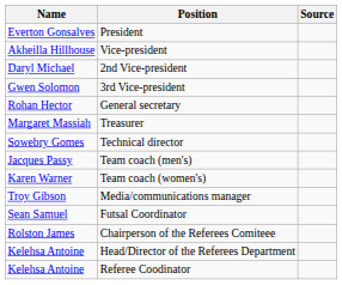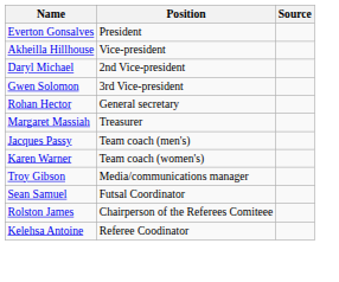- row: Sowebry Gomes | Technical director
- row: Kelehsa Antoine | Head/Director of the Referees Department
